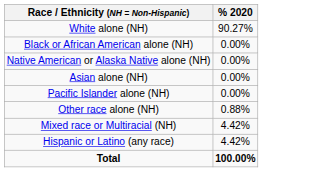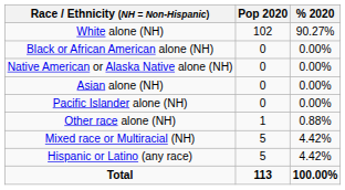+ column: Pop 2020 | 102 | 0 | 0 | 0 | 0 | 1 | 5 | 5 | 113
